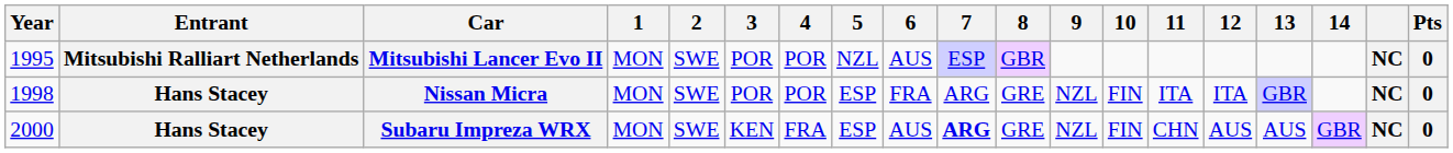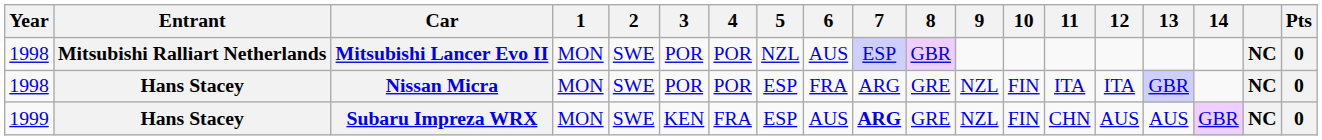Mitsubishi Lancer Evo II | Year: 1995 -> 1998
Subaru Impreza WRX | Year: 2000 -> 1999
